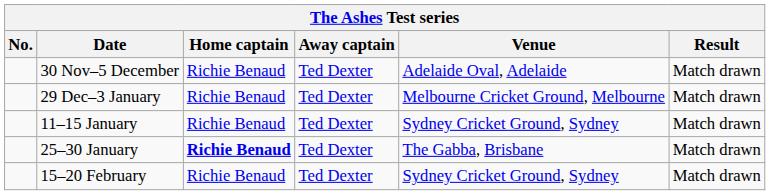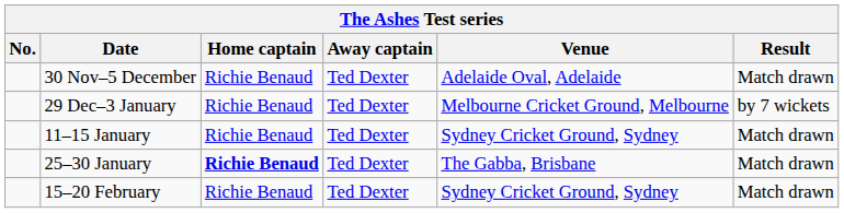29 Dec–3 January | Result: Match drawn -> by 7 wickets
